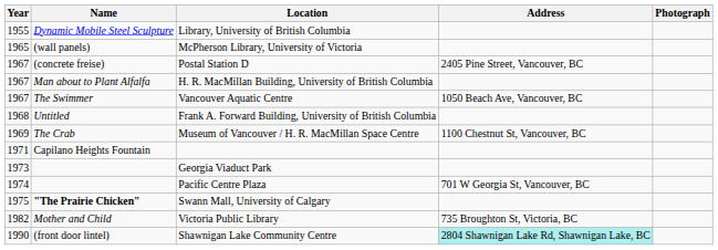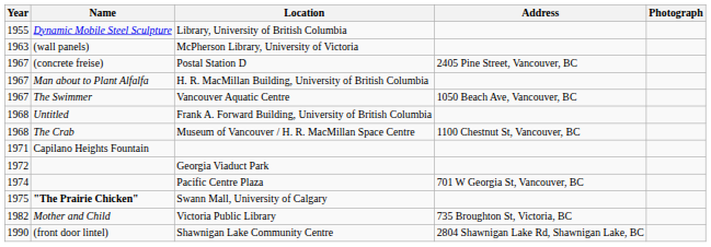McPherson Library, University of Victoria | Year: 1965 -> 1963
Museum of Vancouver / H. R. MacMillan Space Centre | Year: 1969 -> 1968
Georgia Viaduct Park | Year: 1973 -> 1972
Shawnigan Lake Community Centre | Address: paleturquoise background -> no background
